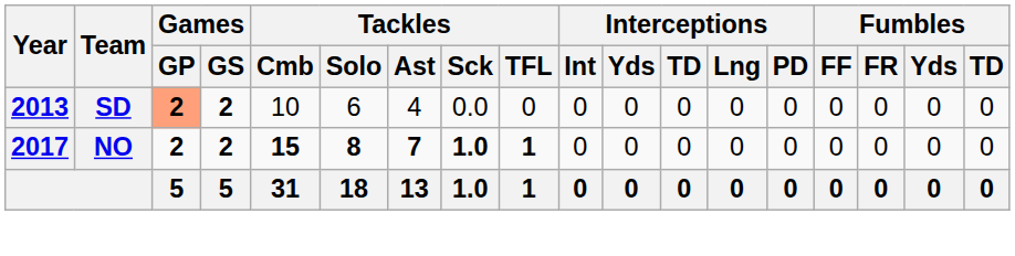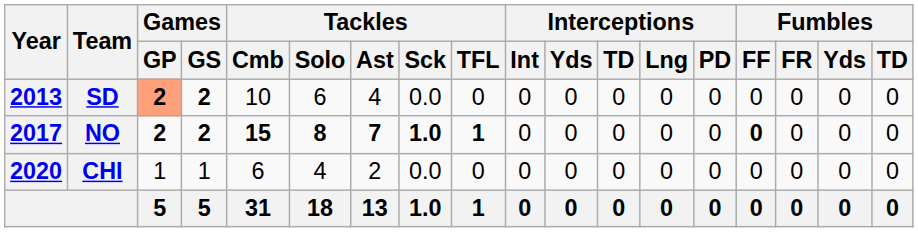NO | Fumbles / FF: normal -> bold
+ row: 2020 | CHI | 1 | 1 | 6 | 4 | 2 | 0.0 | 0 | 0 | 0 | 0 | 0 | 0 | 0 | 0 | 0 | 0
